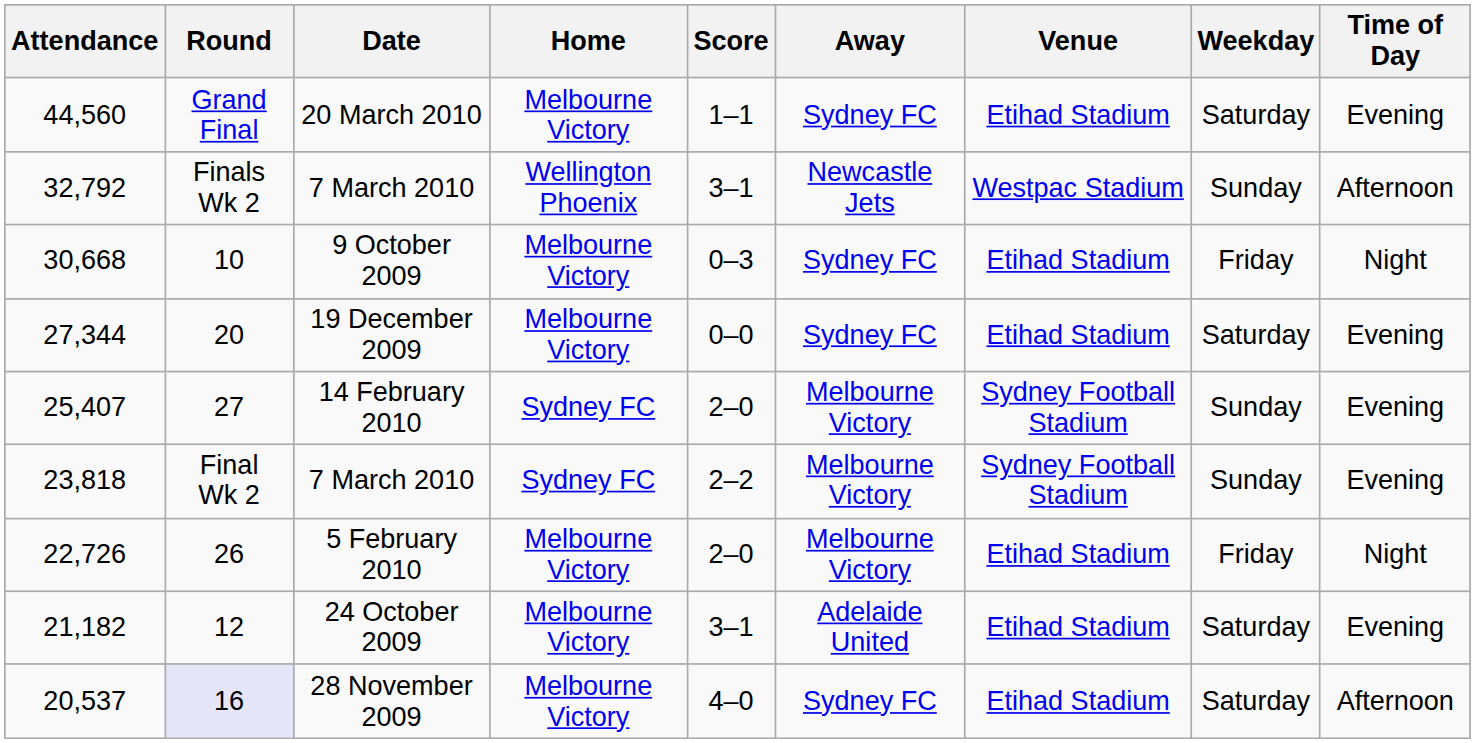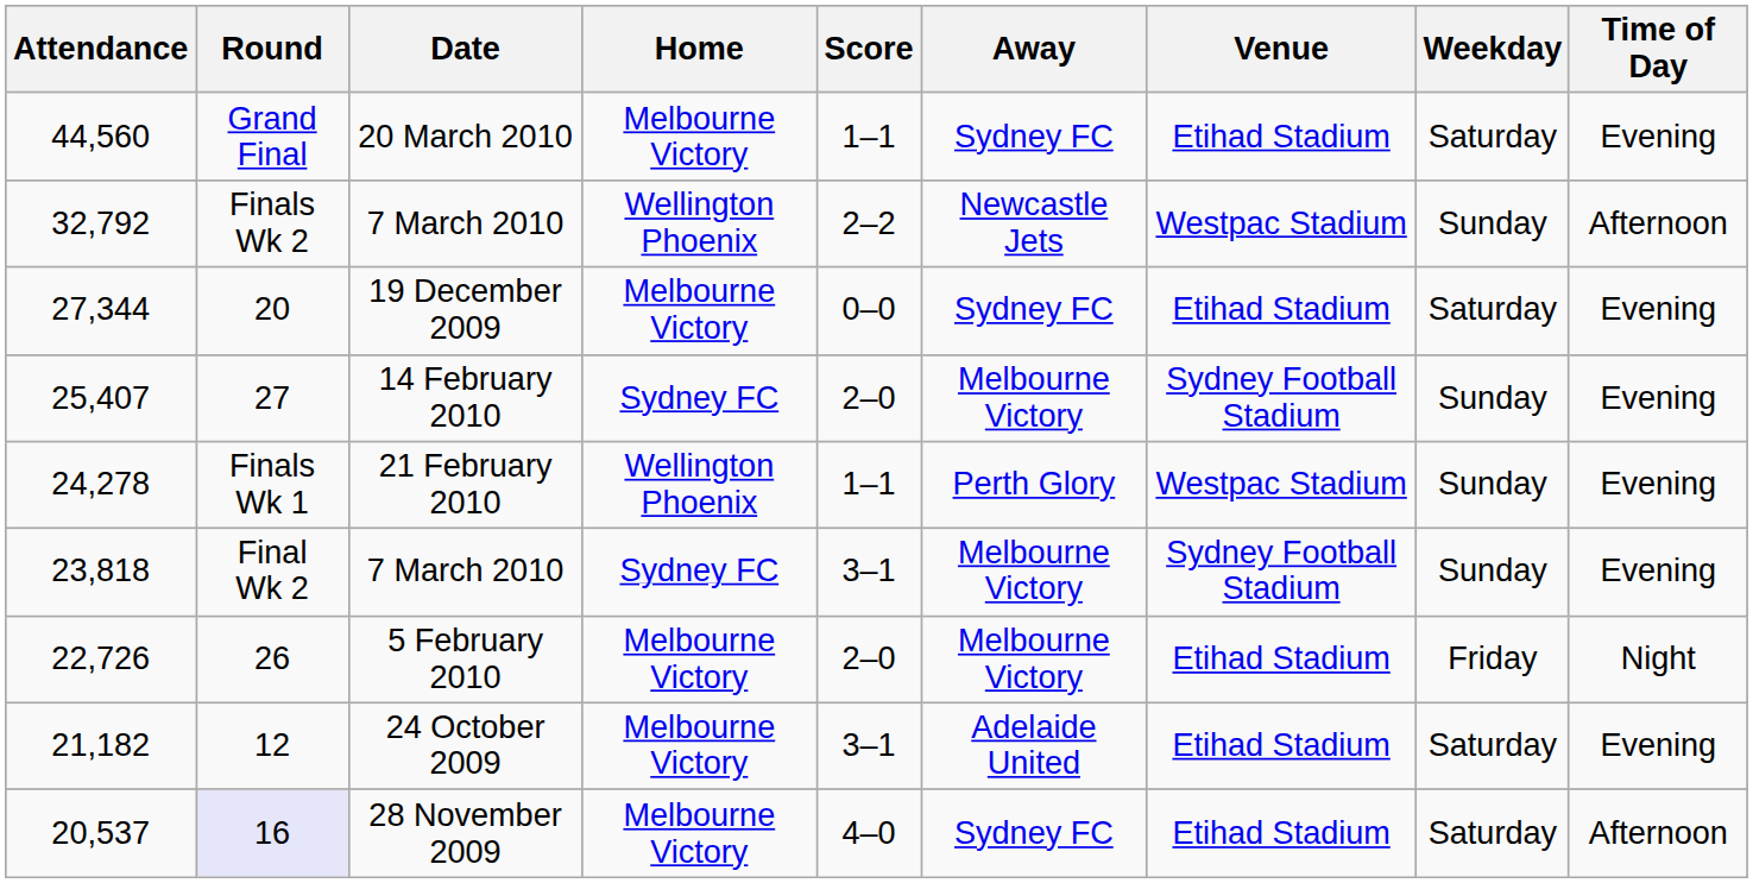32,792 / 7 March 2010 | Score: 3–1 -> 2–2
- row: 30,668 | 10 | 9 October 2009 | Melbourne Victory | 0–3 | Sydney FC | Etihad Stadium | Friday | Night
+ row: 24,278 | Finals Wk 1 | 21 February 2010 | Wellington Phoenix | 1–1 | Perth Glory | Westpac Stadium | Sunday | Evening
23,818 / 7 March 2010 | Score: 2–2 -> 3–1
